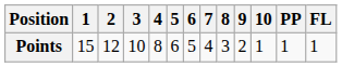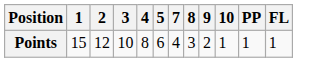- column: 6 | 5
